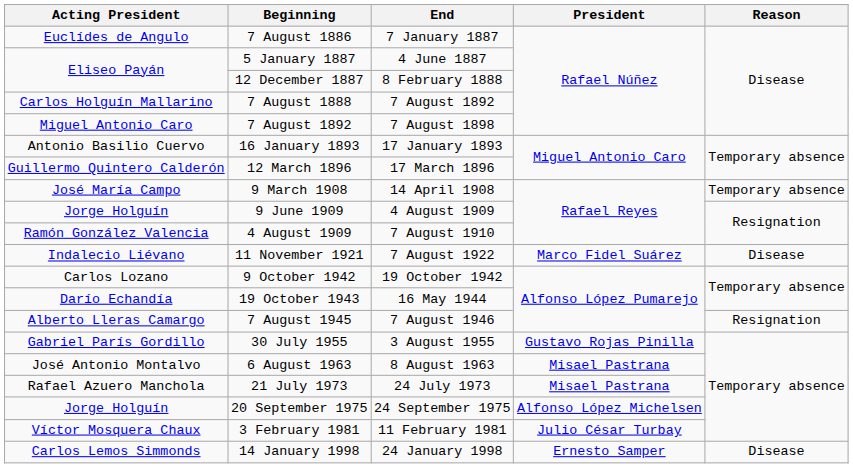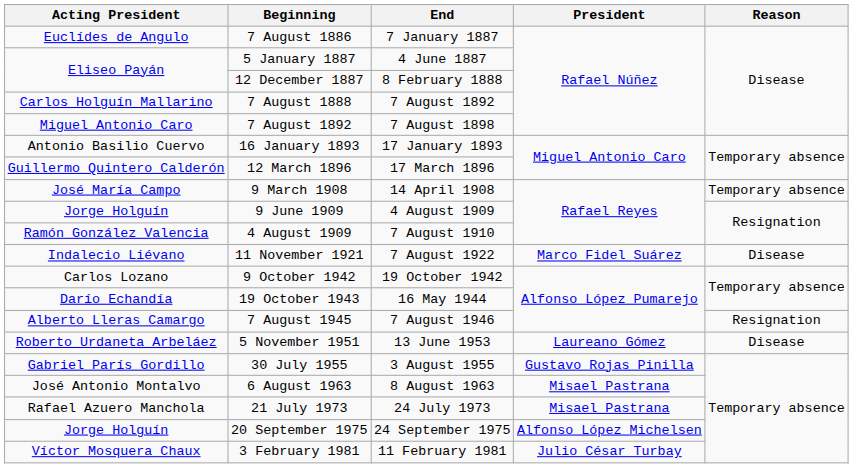+ row: Roberto Urdaneta Arbeláez | 5 November 1951 | 13 June 1953 | Laureano Gómez | Disease
- row: Carlos Lemos Simmonds | 14 January 1998 | 24 January 1998 | Ernesto Samper | Disease
